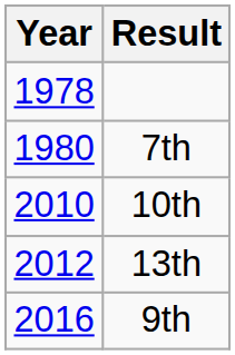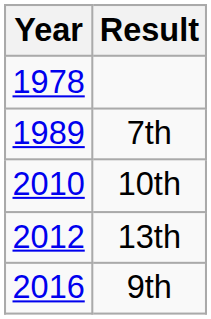7th | Year: 1980 -> 1989
